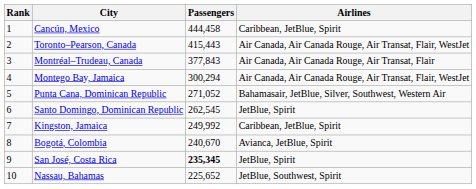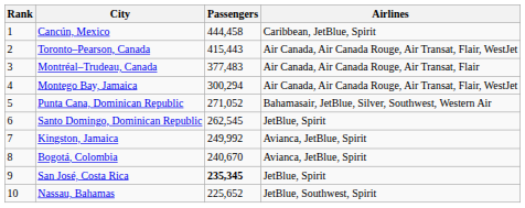Montréal–Trudeau, Canada | Passengers: 377,843 -> 377,483
Kingston, Jamaica | Airlines: Caribbean, JetBlue, Spirit -> Avianca, JetBlue, Spirit
